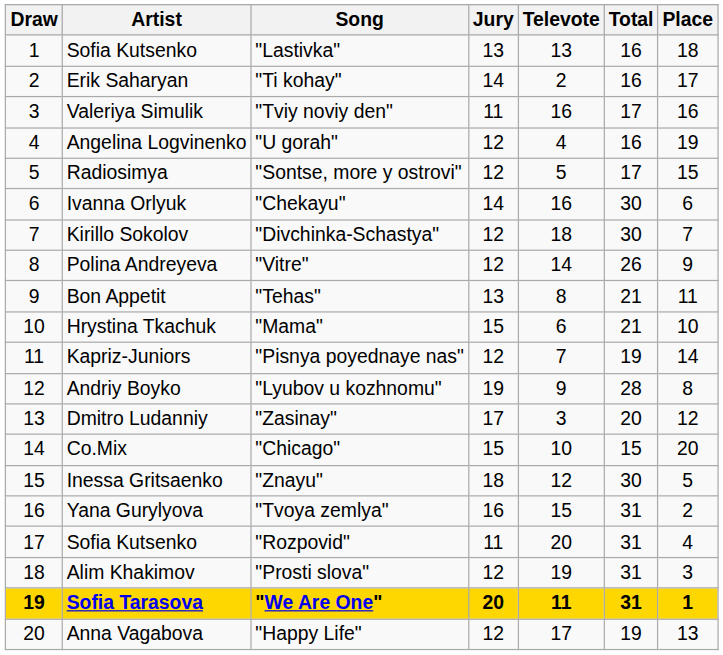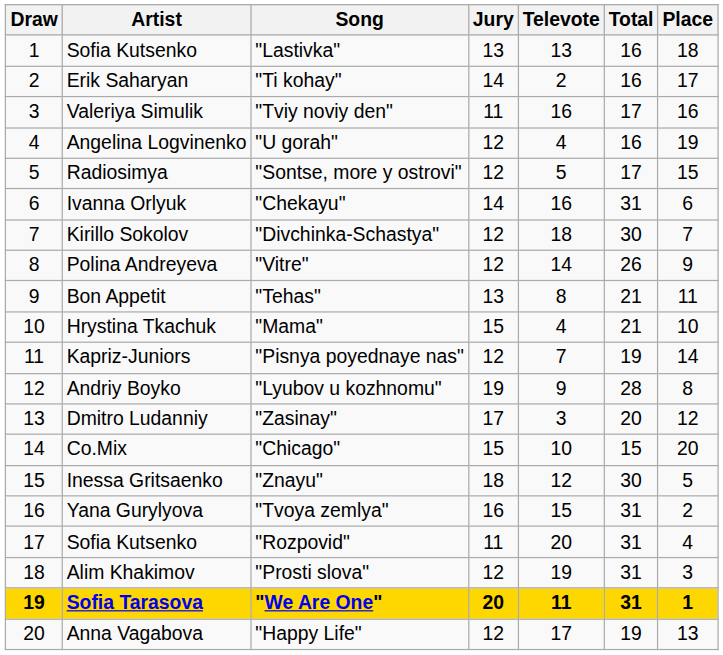"Chekayu" | Total: 30 -> 31
"Mama" | Televote: 6 -> 4
